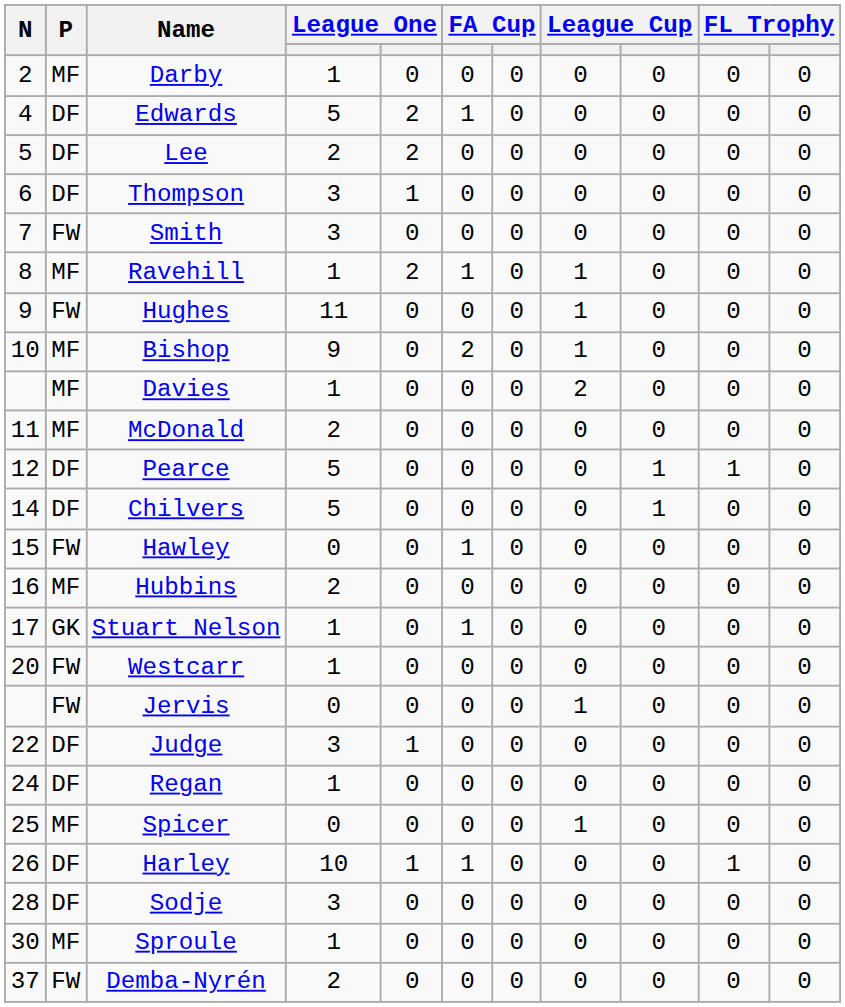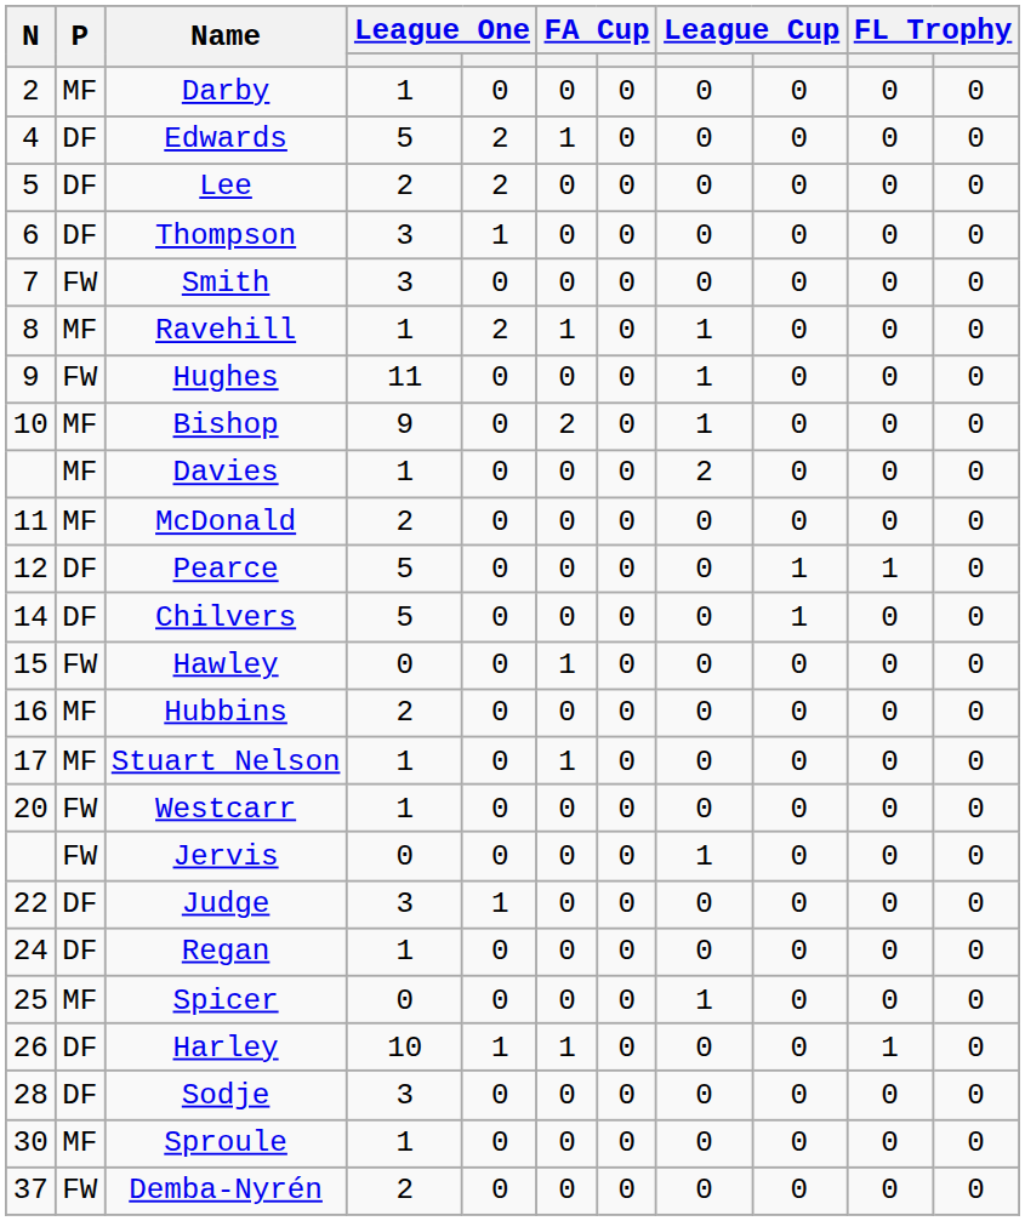Stuart Nelson | P: GK -> MF
